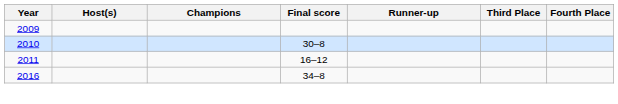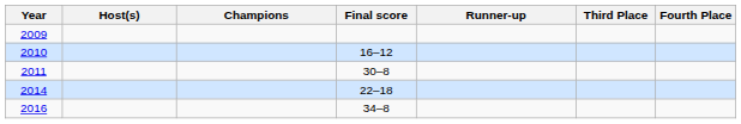2010 | Final score: 30–8 -> 16–12
2011 | Final score: 16–12 -> 30–8
+ row: 2014 | 22–18
